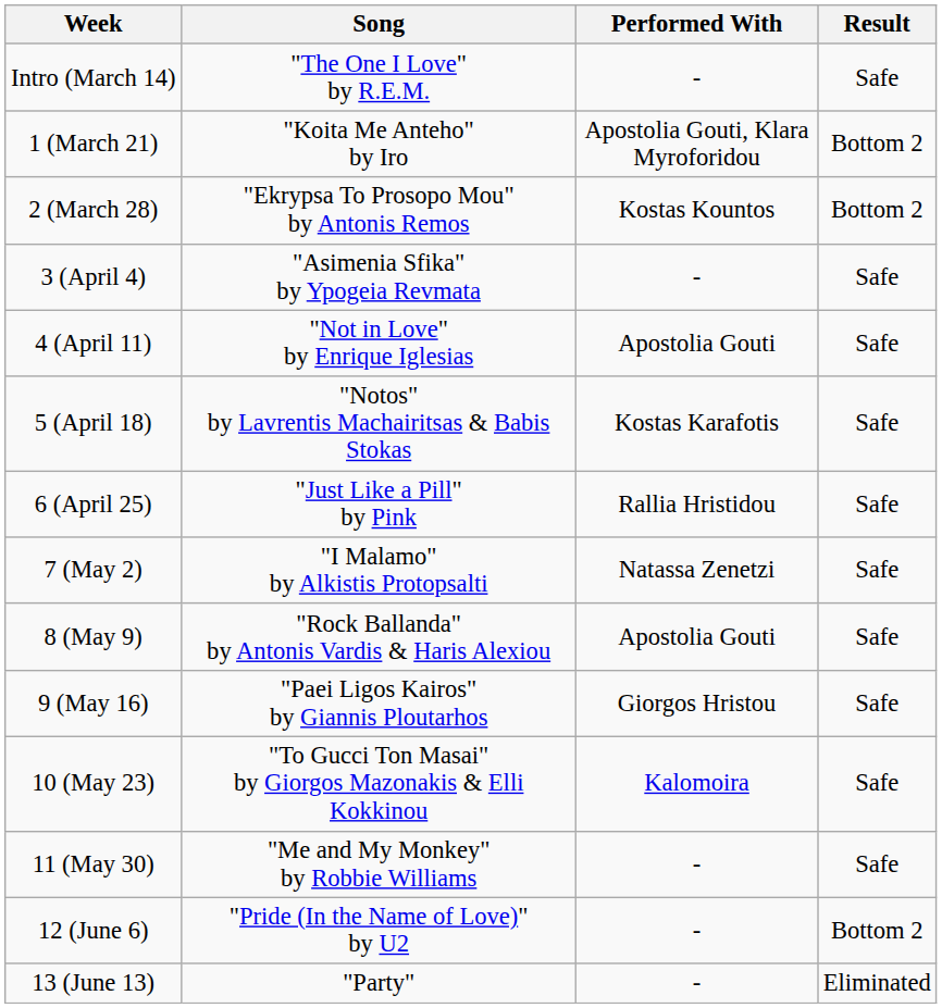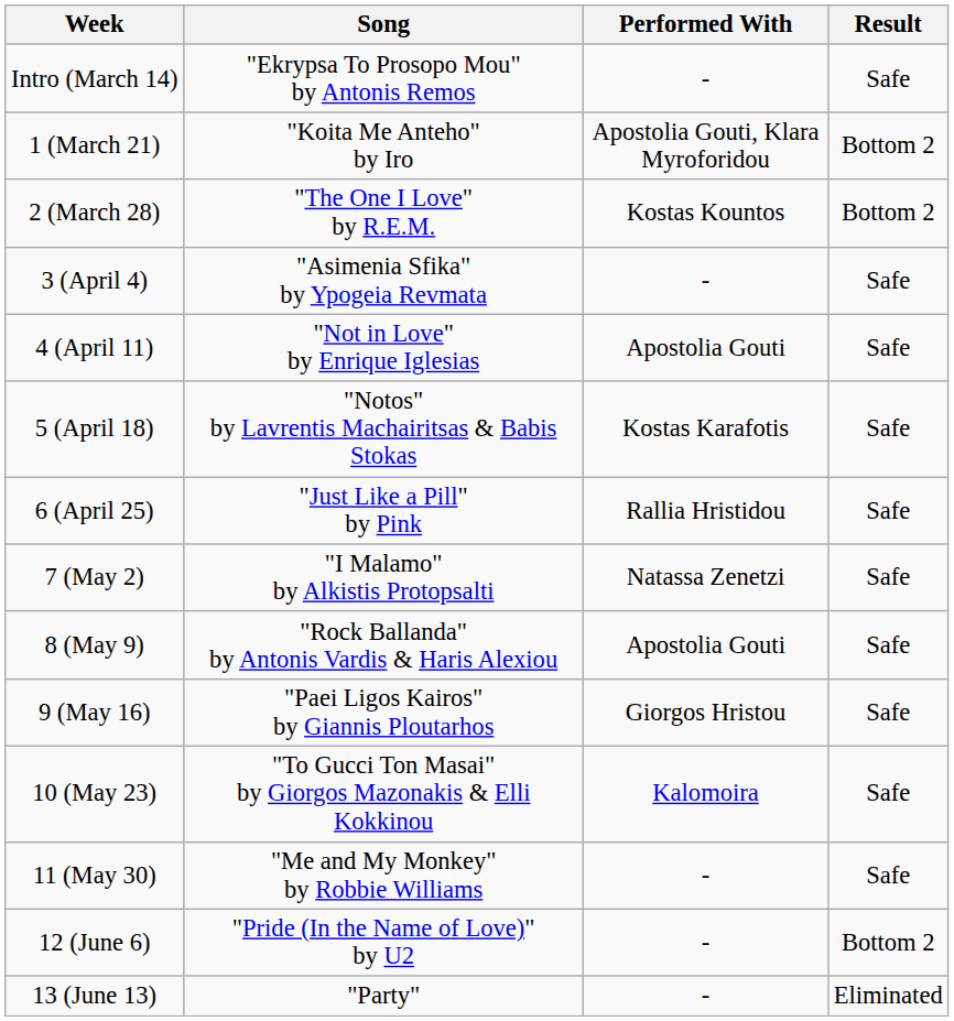Intro (March 14) | Song: "The One I Love" by R.E.M. -> "Ekrypsa To Prosopo Mou" by Antonis Remos
2 (March 28) | Song: "Ekrypsa To Prosopo Mou" by Antonis Remos -> "The One I Love" by R.E.M.
